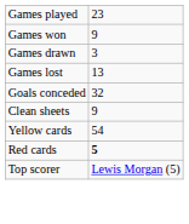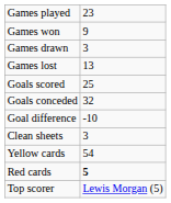+ row: Goals scored | 25
+ row: Goal difference | -10
Clean sheets | column 2: 9 -> 3
